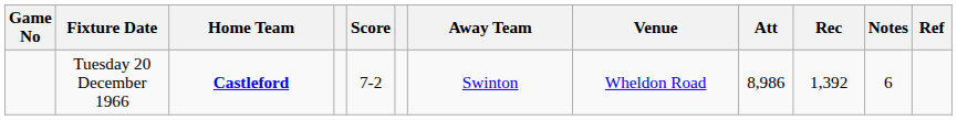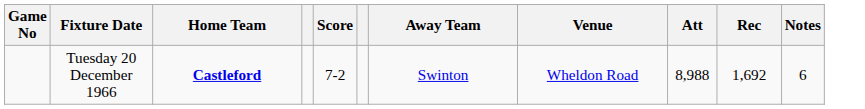- column: Ref
Tuesday 20 December 1966 | Att: 8,986 -> 8,988
Tuesday 20 December 1966 | Rec: 1,392 -> 1,692
